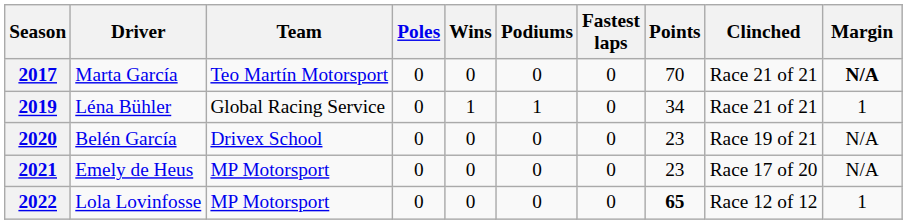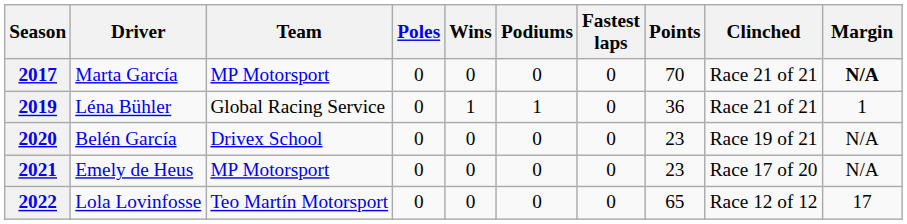2017 | Team: Teo Martín Motorsport -> MP Motorsport
2019 | Points: 34 -> 36
2022 | Team: MP Motorsport -> Teo Martín Motorsport
2022 | Points: bold -> normal
2022 | Margin: 1 -> 17
